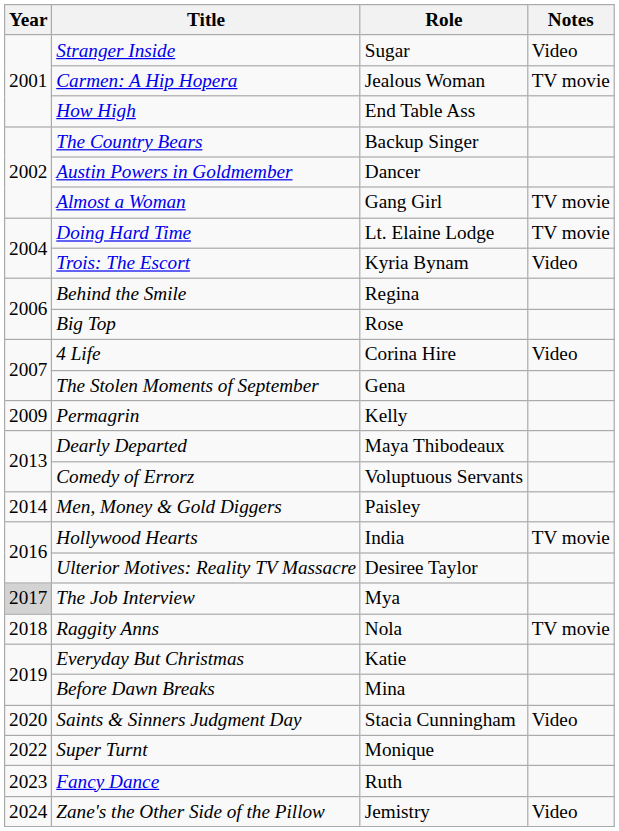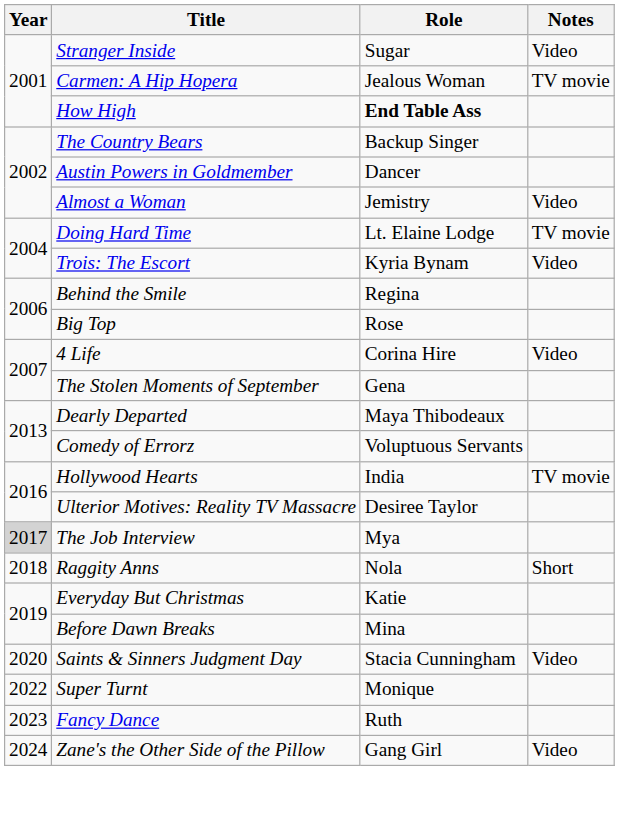How High | Role: normal -> bold
Almost a Woman | Role: Gang Girl -> Jemistry
Almost a Woman | Notes: TV movie -> Video
- row: 2009 | Permagrin | Kelly
- row: 2014 | Men, Money & Gold Diggers | Paisley
Raggity Anns | Notes: TV movie -> Short
Zane's the Other Side of the Pillow | Role: Jemistry -> Gang Girl
